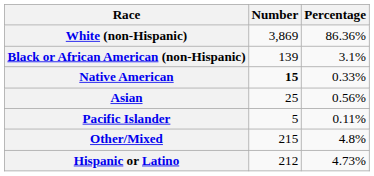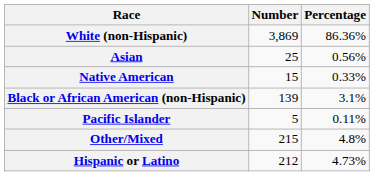rows swapped: Black or African American (non-Hispanic) <-> Asian
Native American | Number: bold -> normal
